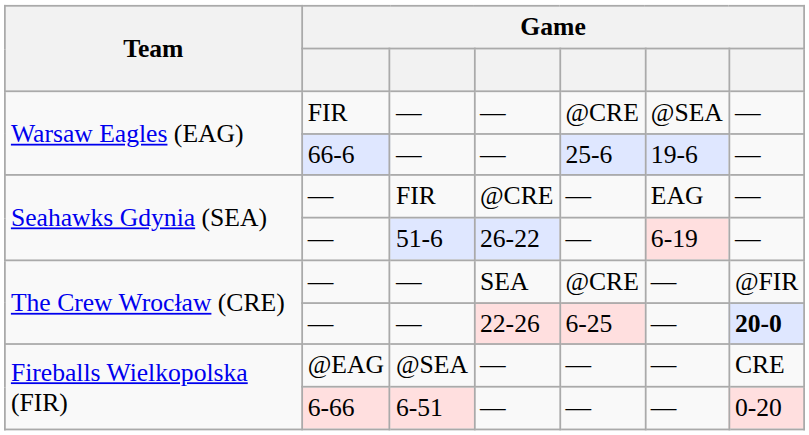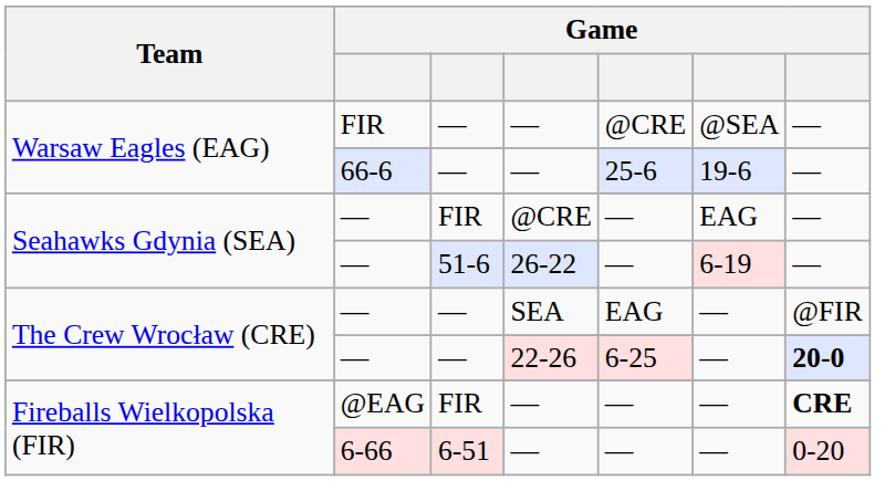— / SEA | column 5: @CRE -> EAG
@EAG | column 3: @SEA -> FIR
@EAG | column 7: normal -> bold
